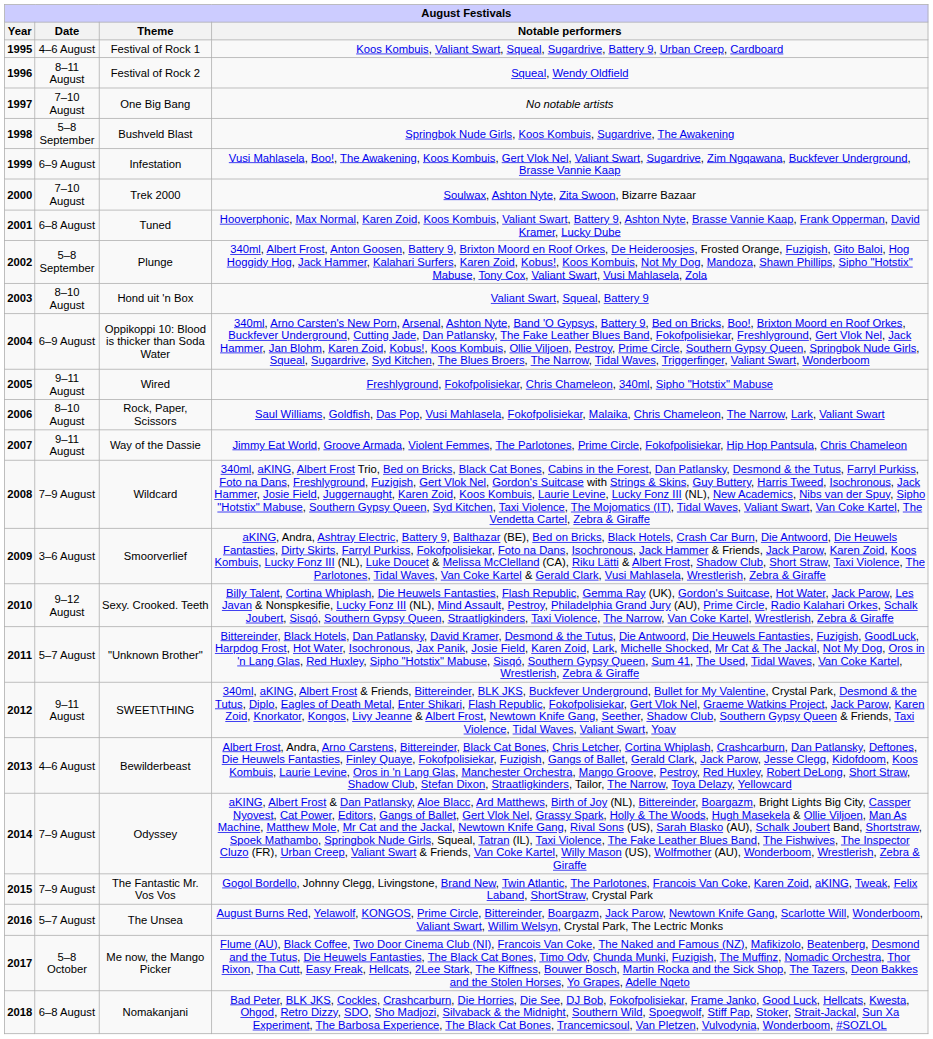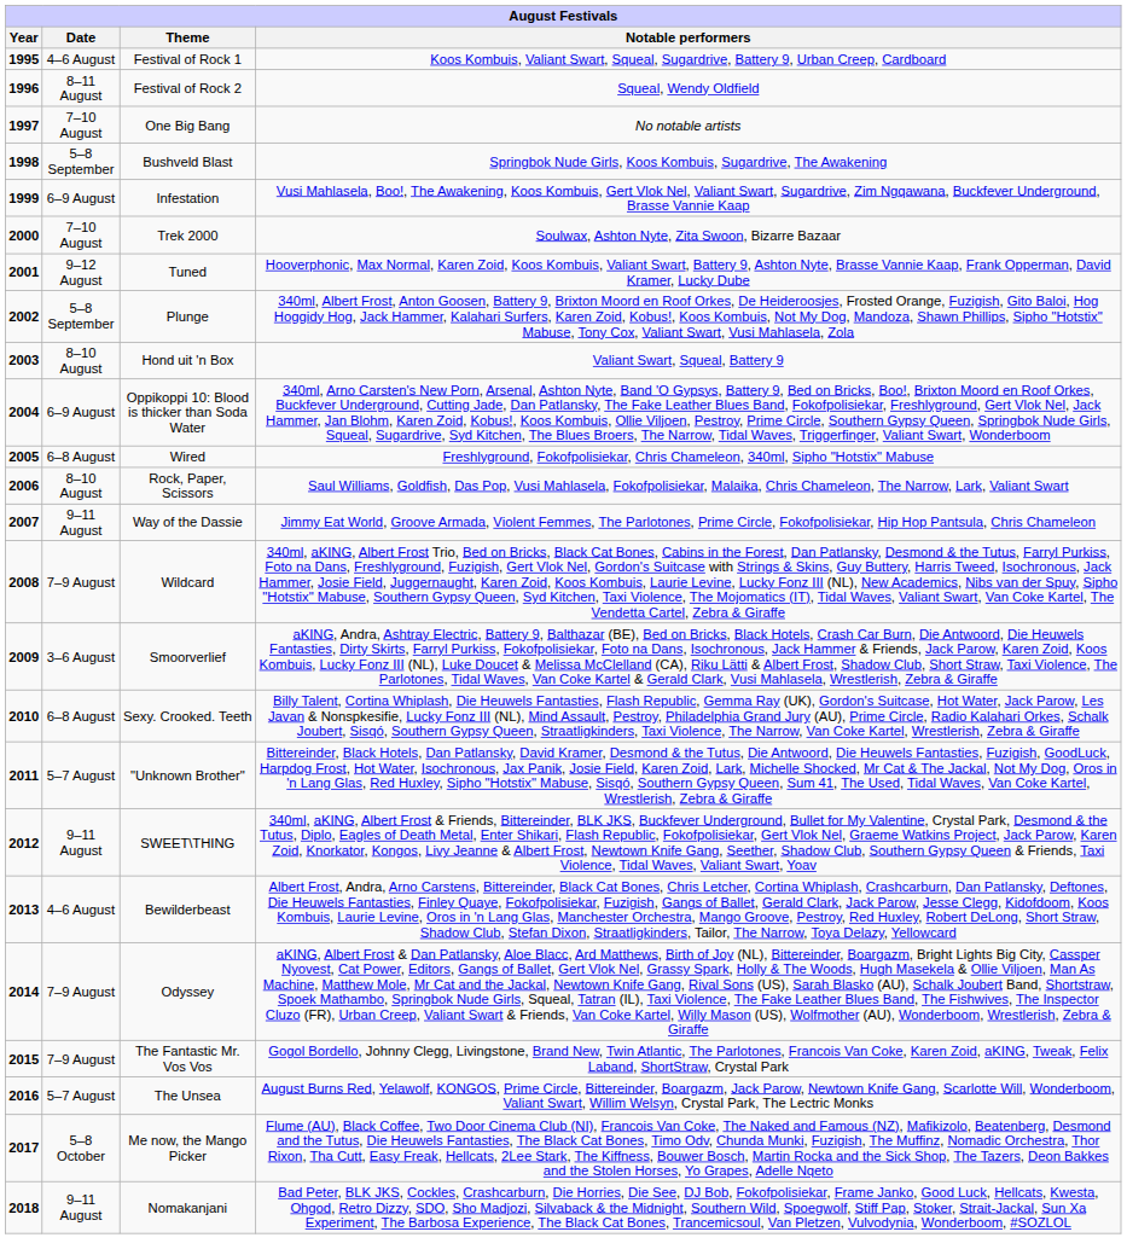Tuned | Date: 6–8 August -> 9–12 August
Wired | Date: 9–11 August -> 6–8 August
Sexy. Crooked. Teeth | Date: 9–12 August -> 6–8 August
Nomakanjani | Date: 6–8 August -> 9–11 August
